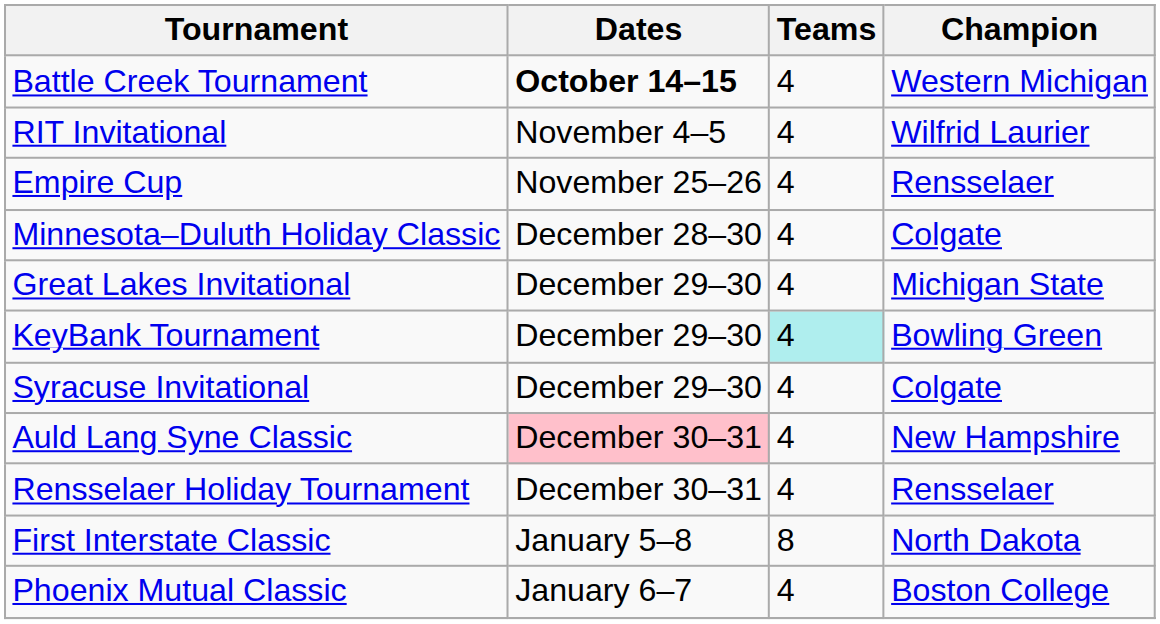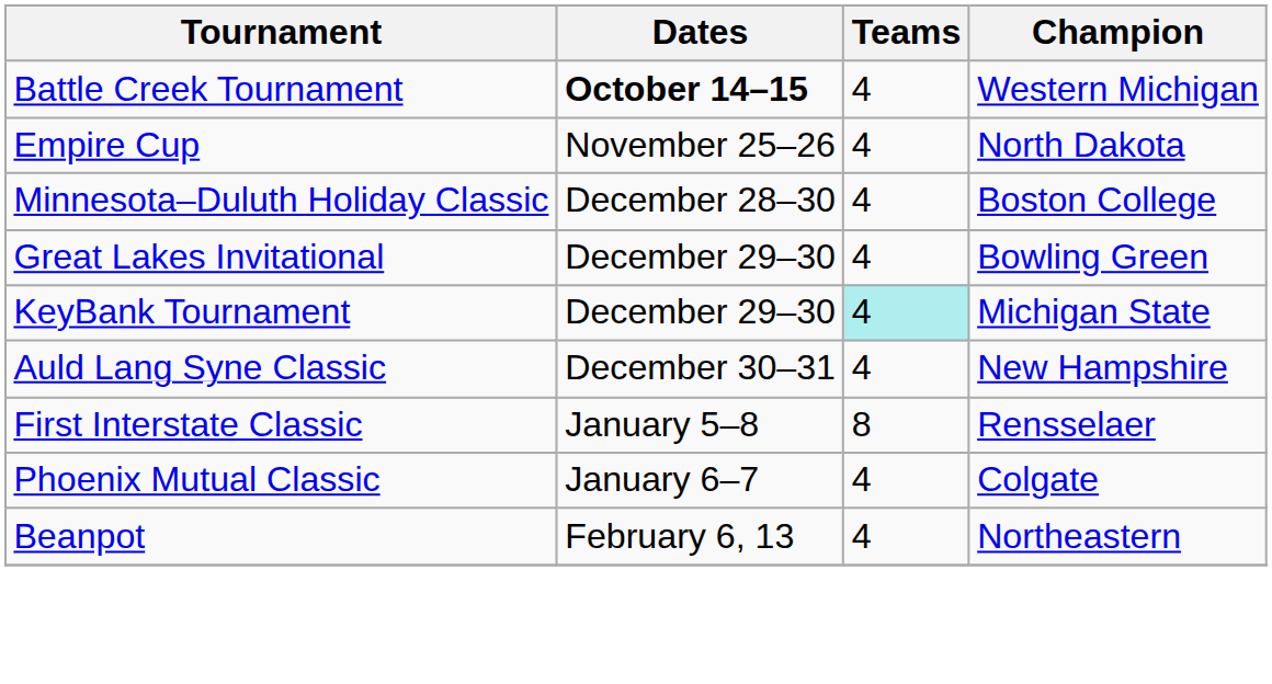- row: RIT Invitational | November 4–5 | 4 | Wilfrid Laurier
Empire Cup | Champion: Rensselaer -> North Dakota
Minnesota–Duluth Holiday Classic | Champion: Colgate -> Boston College
Great Lakes Invitational | Champion: Michigan State -> Bowling Green
KeyBank Tournament | Champion: Bowling Green -> Michigan State
- row: Syracuse Invitational | December 29–30 | 4 | Colgate
Auld Lang Syne Classic | Dates: pink background -> no background
- row: Rensselaer Holiday Tournament | December 30–31 | 4 | Rensselaer
First Interstate Classic | Champion: North Dakota -> Rensselaer
Phoenix Mutual Classic | Champion: Boston College -> Colgate
+ row: Beanpot | February 6, 13 | 4 | Northeastern
